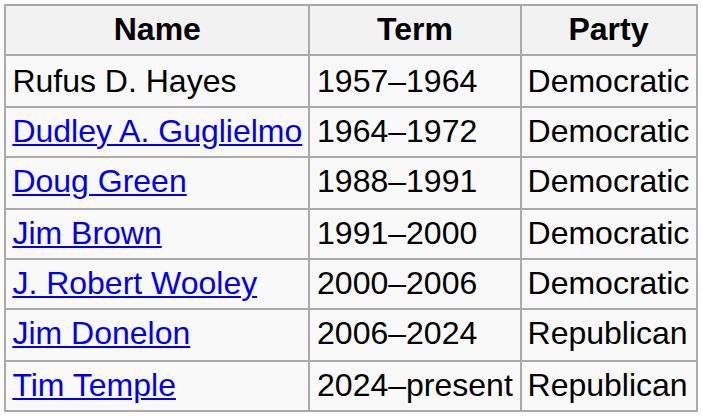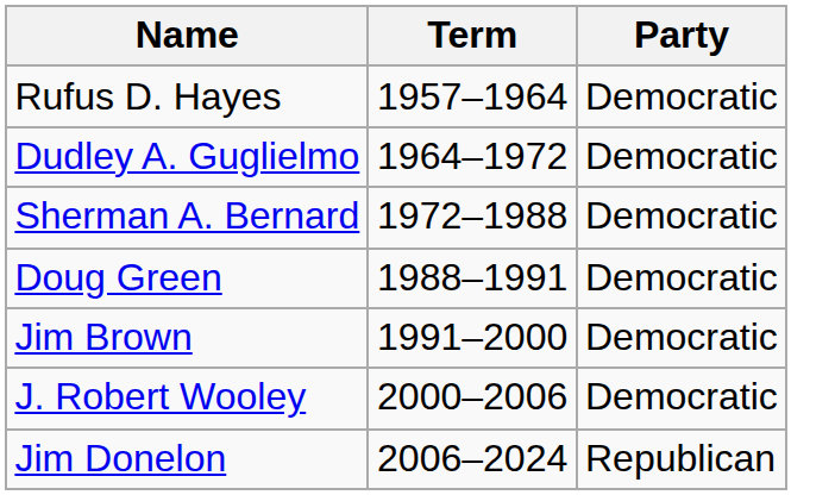+ row: Sherman A. Bernard | 1972–1988 | Democratic
- row: Tim Temple | 2024–present | Republican
